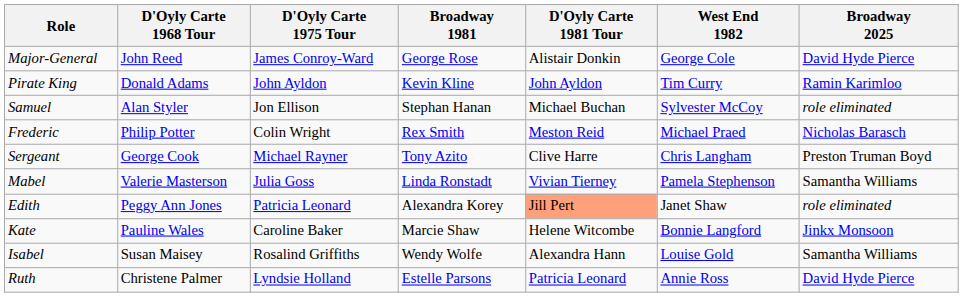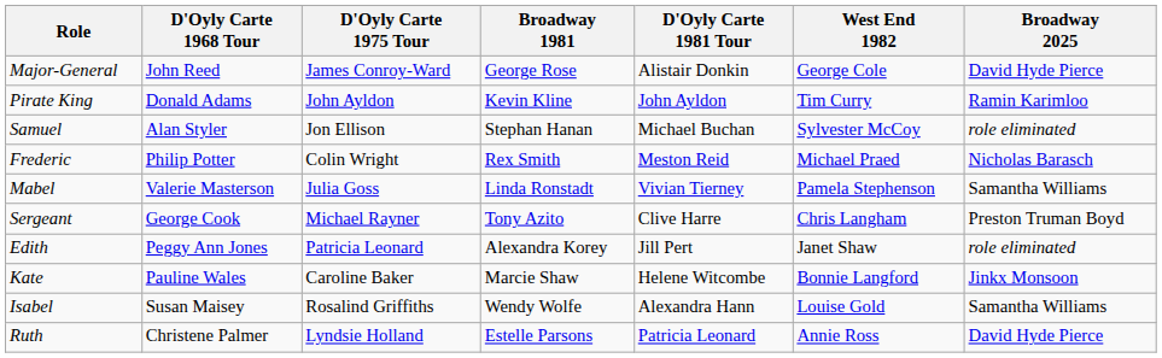rows swapped: Sergeant <-> Mabel
Edith | D'Oyly Carte 1981 Tour: lightsalmon background -> no background
